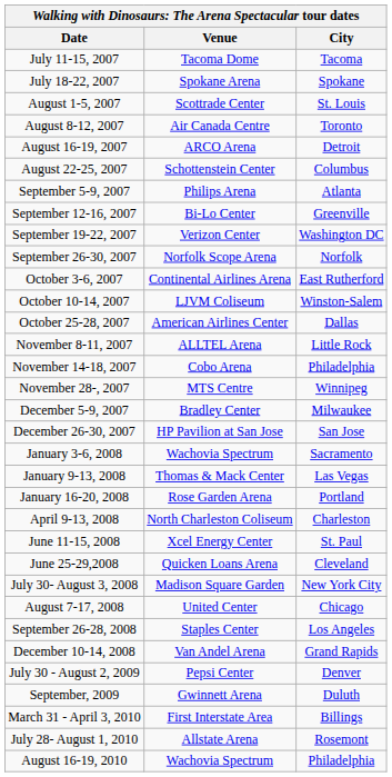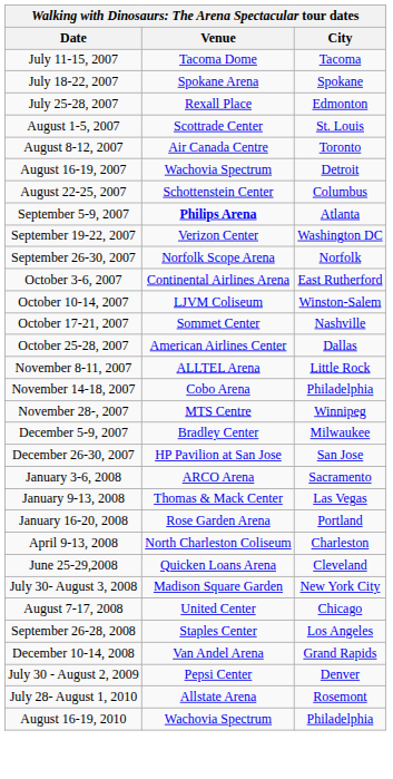+ row: July 25-28, 2007 | Rexall Place | Edmonton
August 16-19, 2007 | Venue: ARCO Arena -> Wachovia Spectrum
September 5-9, 2007 | Venue: normal -> bold
- row: September 12-16, 2007 | Bi-Lo Center | Greenville
+ row: October 17-21, 2007 | Sommet Center | Nashville
January 3-6, 2008 | Venue: Wachovia Spectrum -> ARCO Arena
- row: June 11-15, 2008 | Xcel Energy Center | St. Paul
- row: September, 2009 | Gwinnett Arena | Duluth
- row: March 31 - April 3, 2010 | First Interstate Area | Billings
